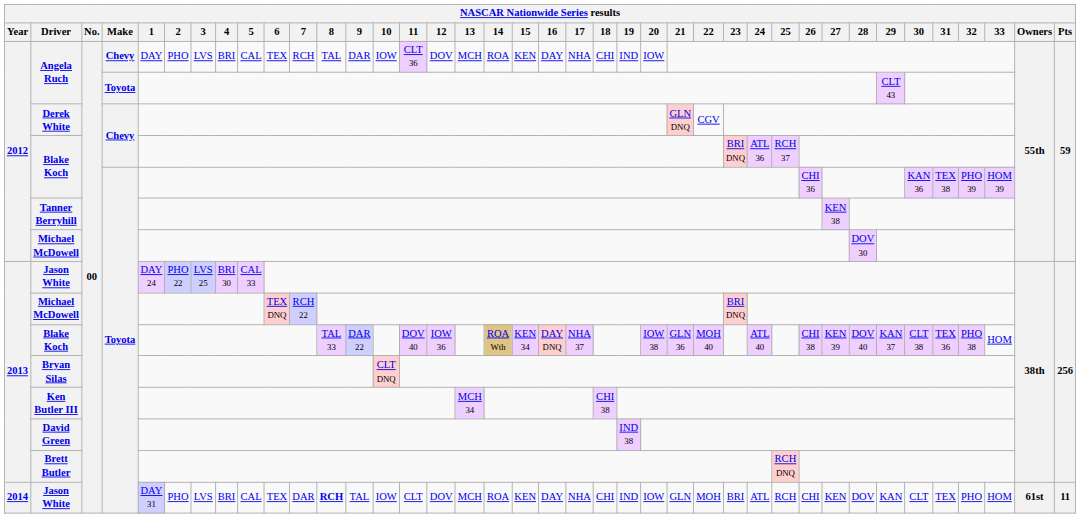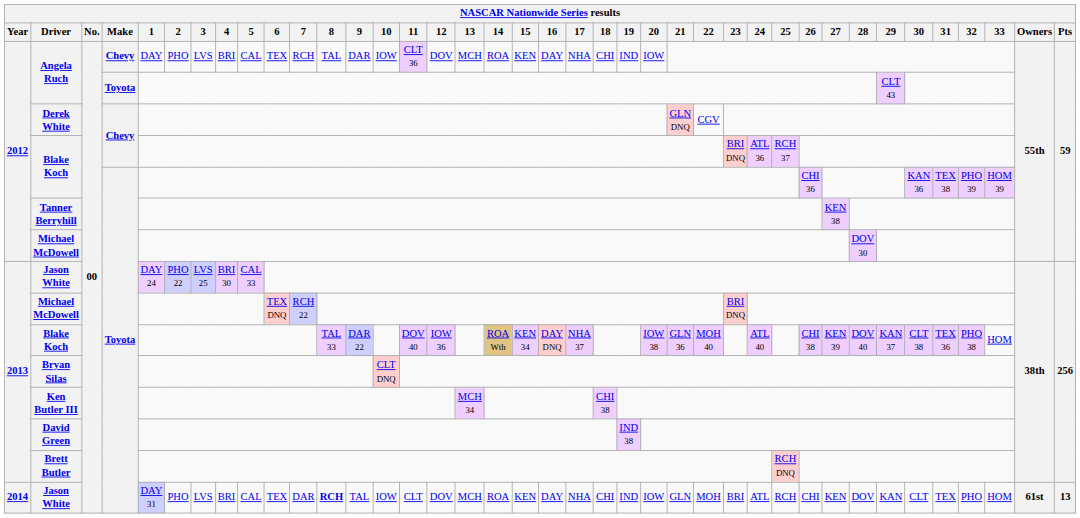2014 / Jason White | Pts: 11 -> 13
